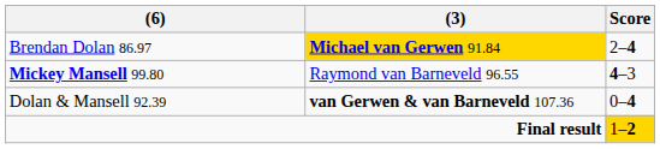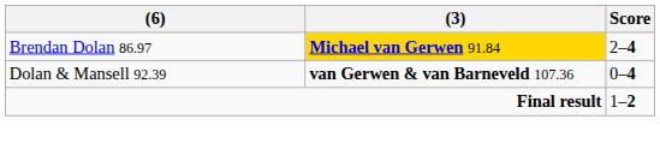- row: Mickey Mansell 99.80 | Raymond van Barneveld 96.55 | 4–3
Final result | Score: gold background -> no background
